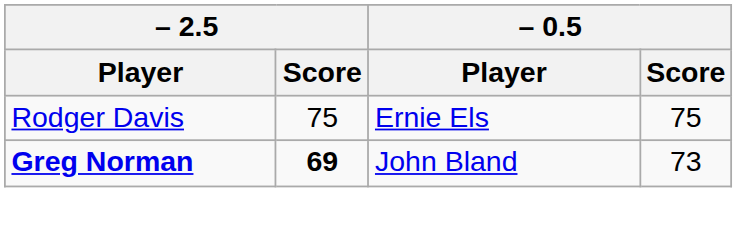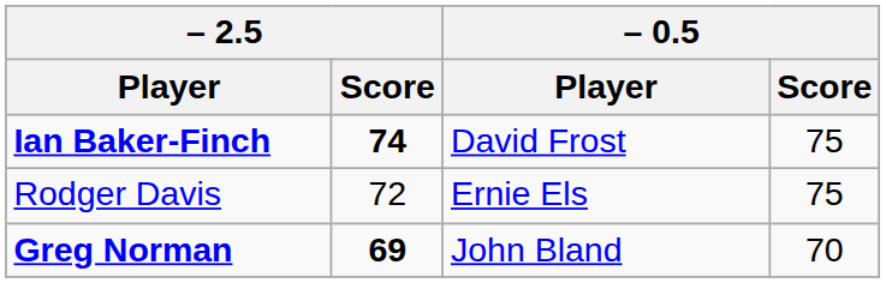+ row: Ian Baker-Finch | 74 | David Frost | 75
Rodger Davis | – 2.5 / Score: 75 -> 72
Greg Norman | – 0.5 / Score: 73 -> 70
